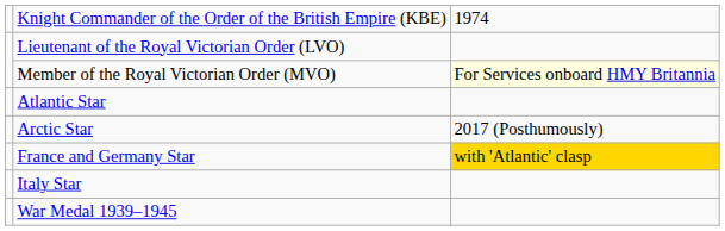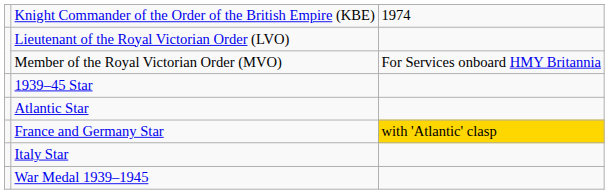Member of the Royal Victorian Order (MVO) | column 3: lightyellow background -> no background
+ row: 1939–45 Star
- row: Arctic Star | 2017 (Posthumously)
